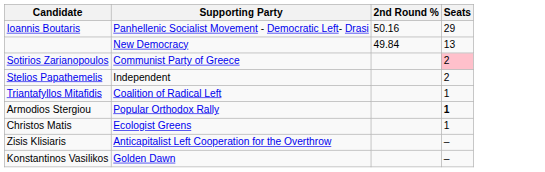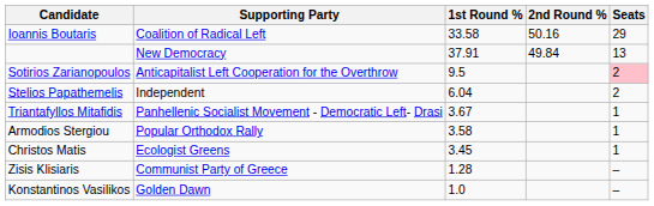+ column: 1st Round % | 33.58 | 37.91 | 9.5 | 6.04 | 3.67 | 3.58 | 3.45 | 1.28 | 1.0
Ioannis Boutaris | Supporting Party: Panhellenic Socialist Movement - Democratic Left- Drasi -> Coalition of Radical Left
Sotirios Zarianopoulos | Supporting Party: Communist Party of Greece -> Anticapitalist Left Cooperation for the Overthrow
Triantafyllos Mitafidis | Supporting Party: Coalition of Radical Left -> Panhellenic Socialist Movement - Democratic Left- Drasi
Armodios Stergiou | Seats: bold -> normal
Zisis Klisiaris | Supporting Party: Anticapitalist Left Cooperation for the Overthrow -> Communist Party of Greece
